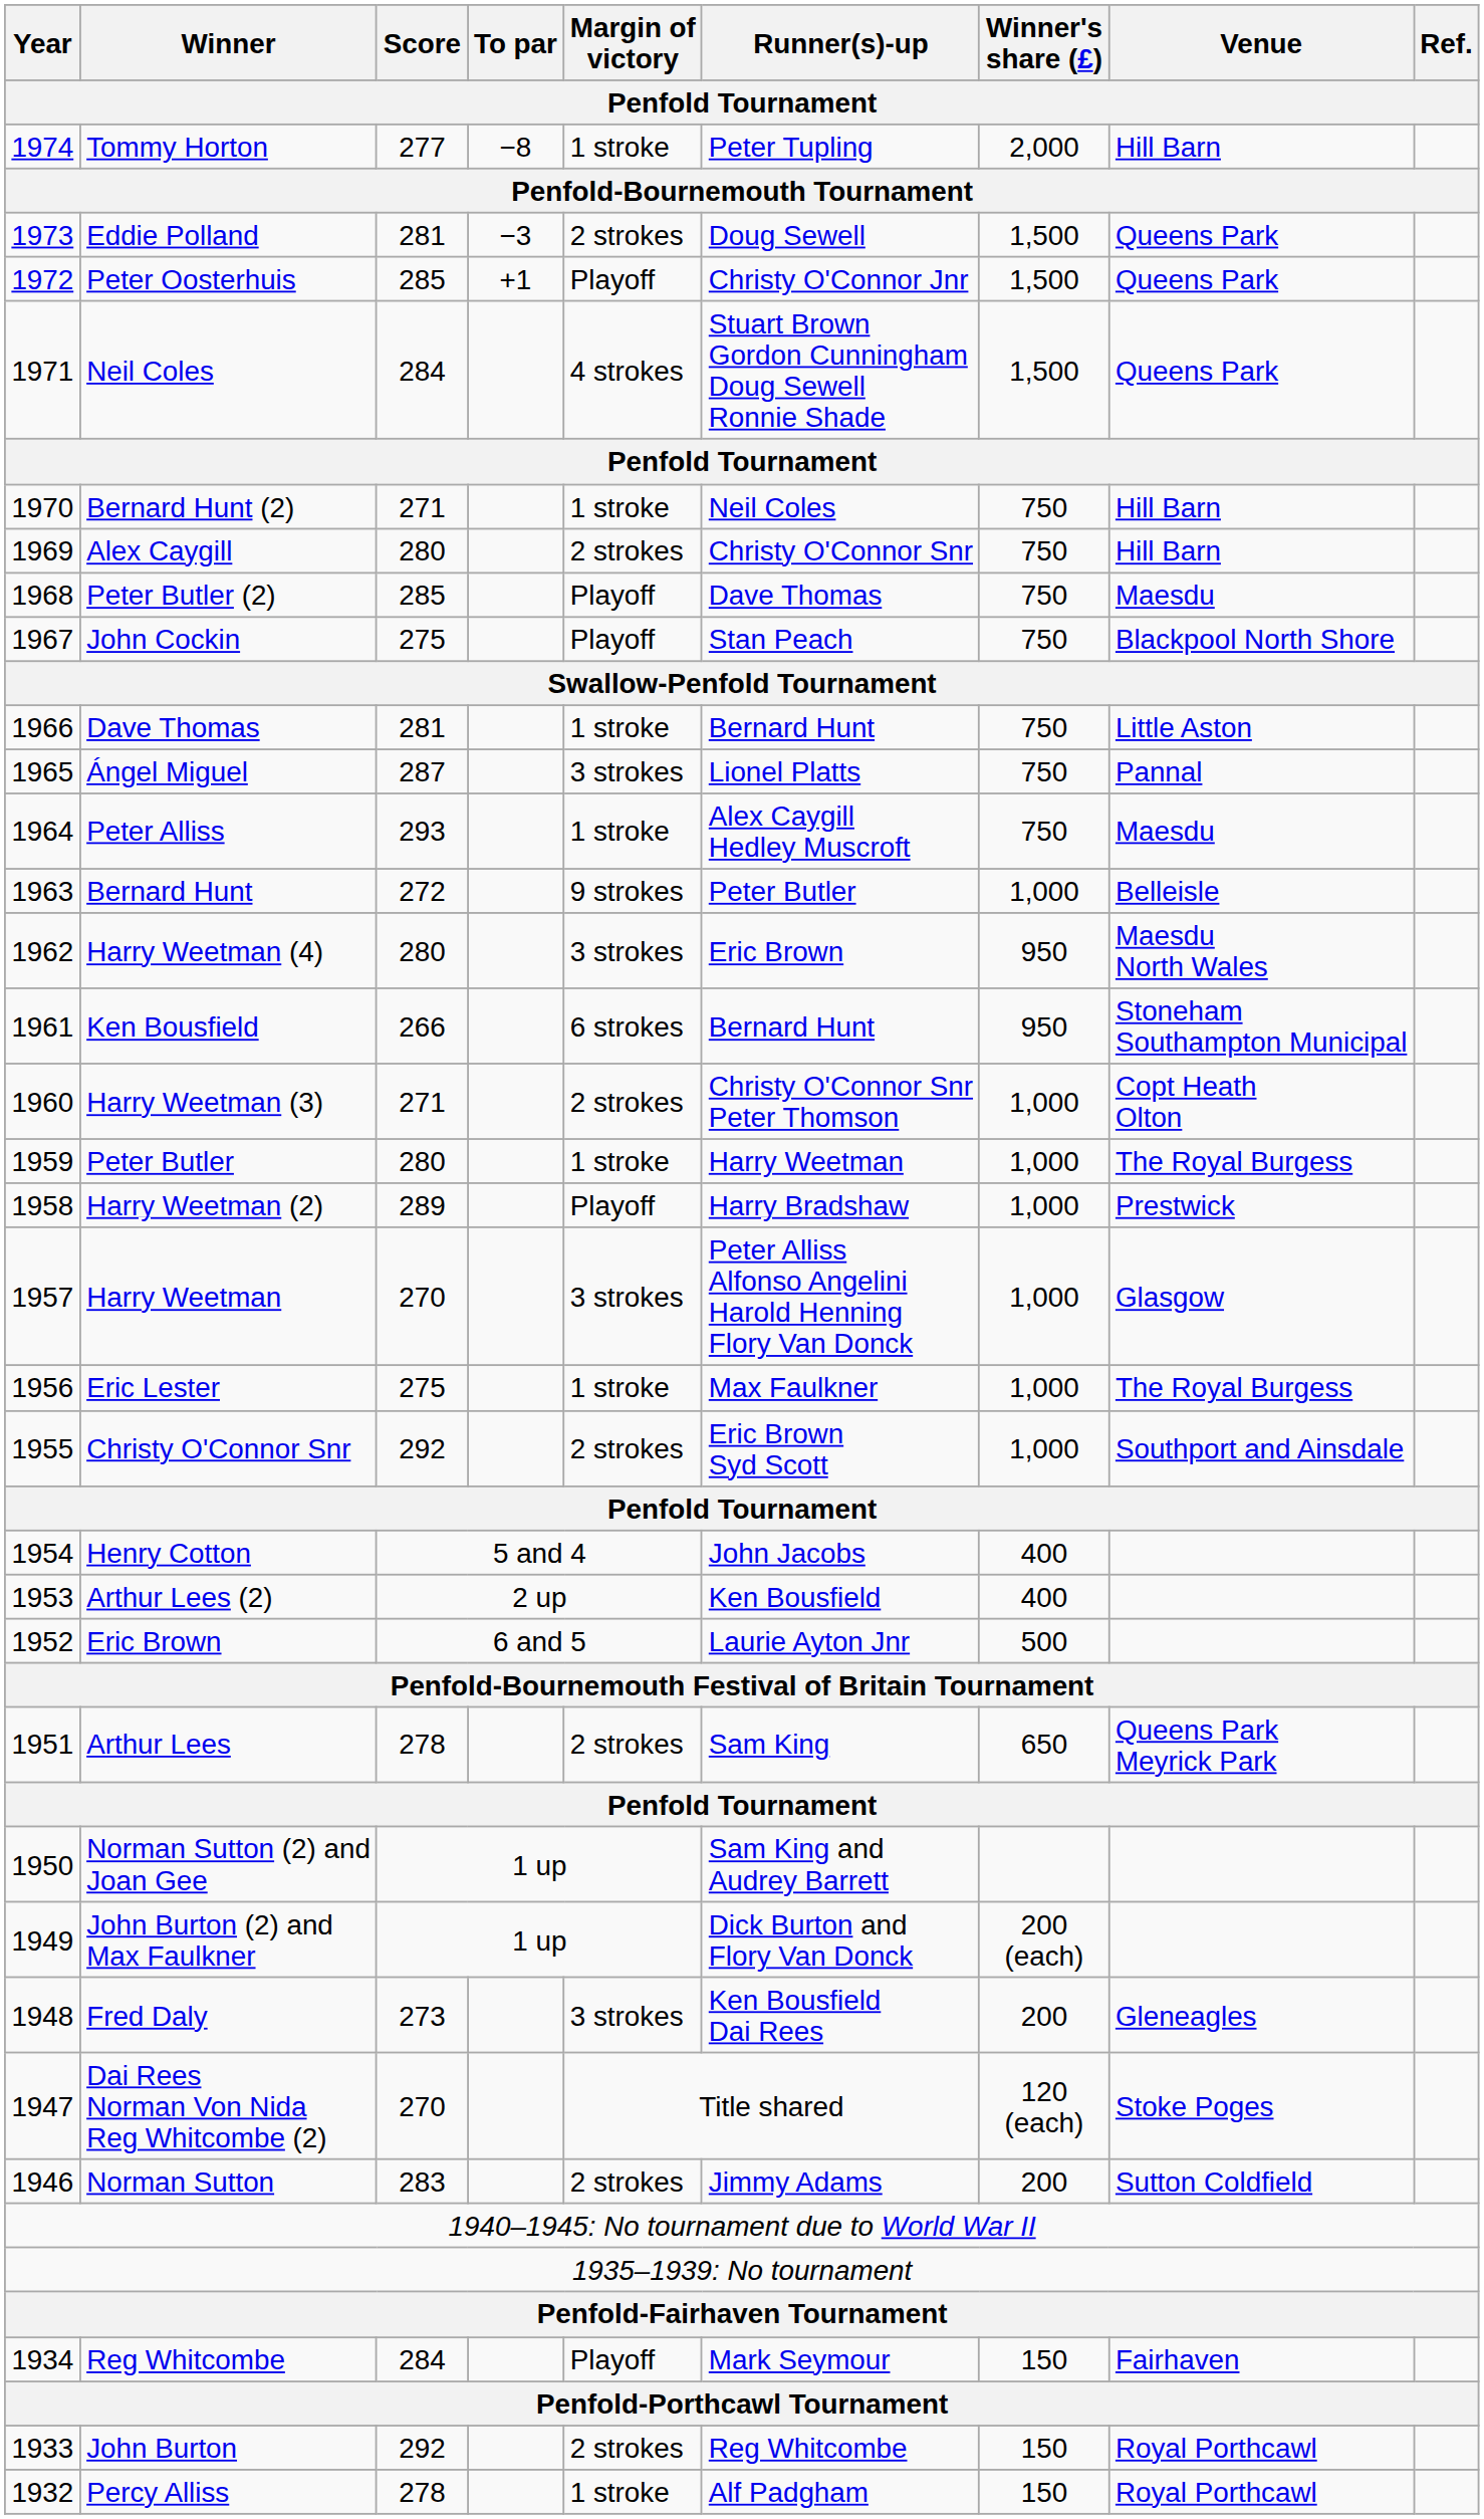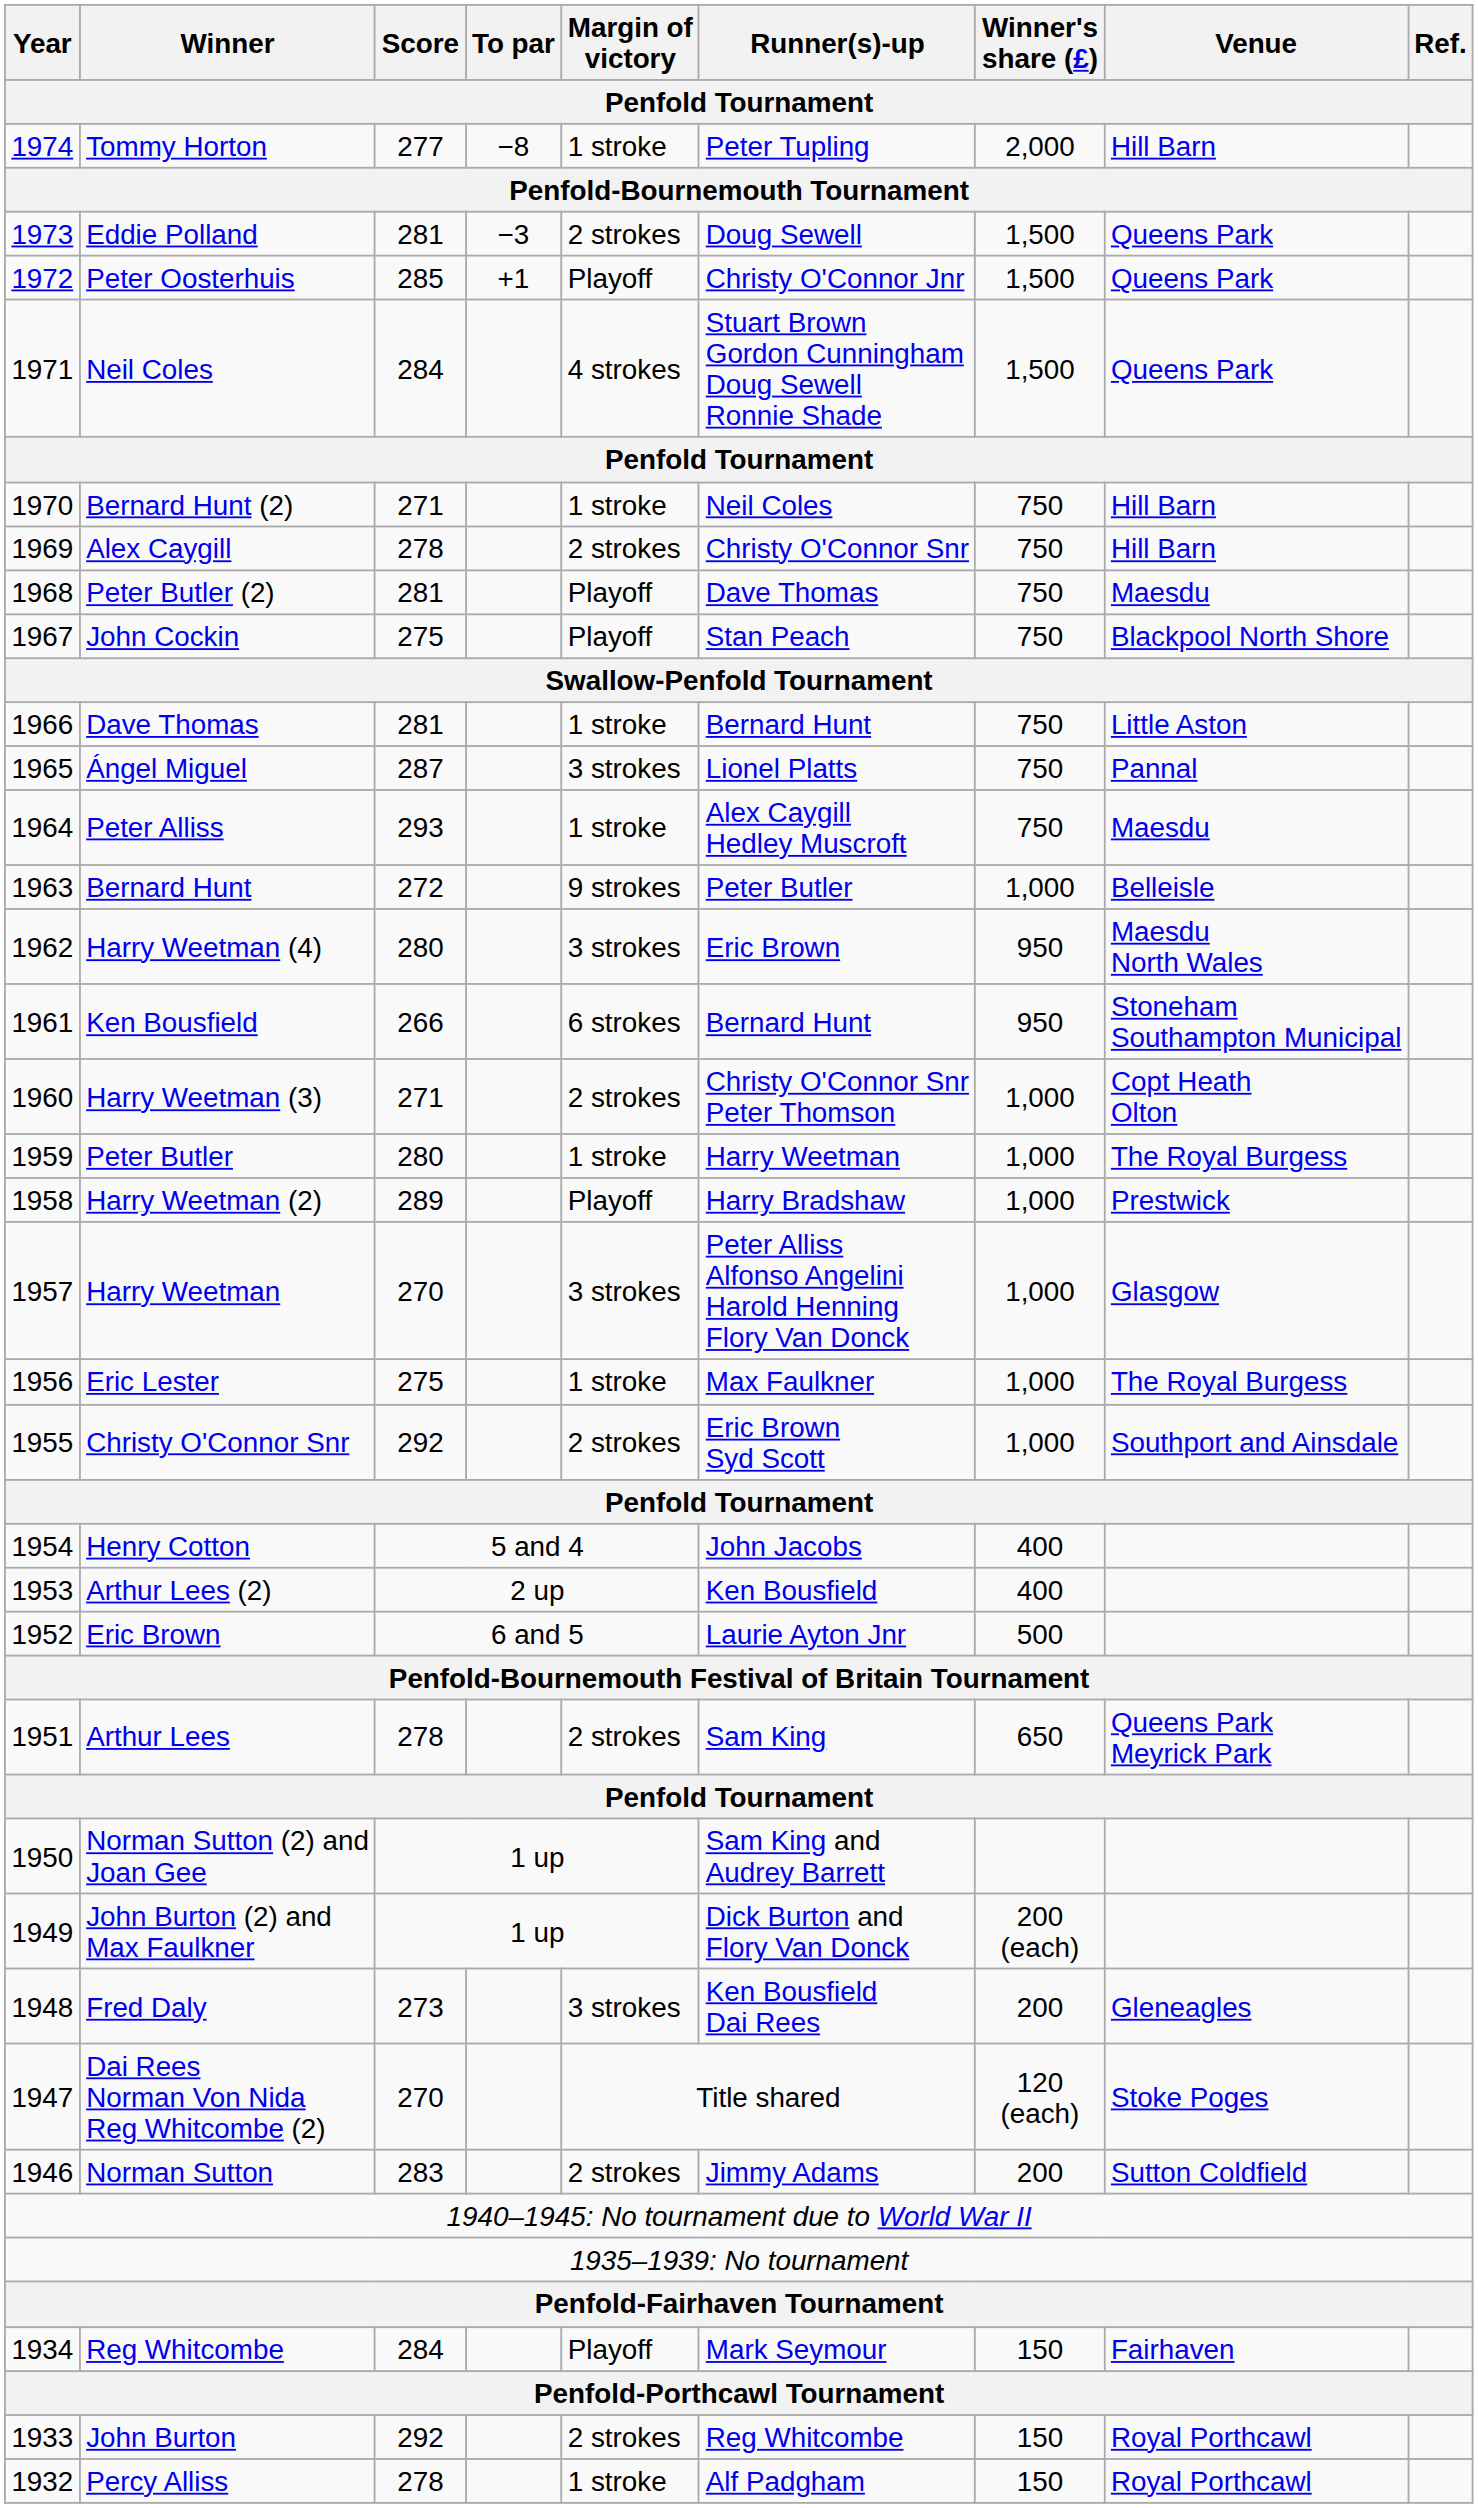Alex Caygill | Score: 280 -> 278
Peter Butler (2) | Score: 285 -> 281
